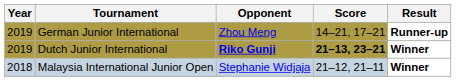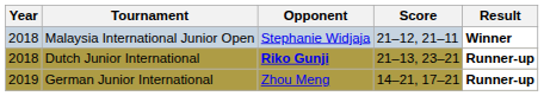rows swapped: Malaysia International Junior Open <-> German Junior International
Dutch Junior International | Year: 2019 -> 2018
Dutch Junior International | Score: bold -> normal
Dutch Junior International | Result: Winner -> Runner-up
